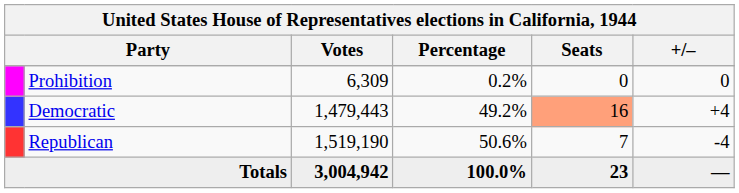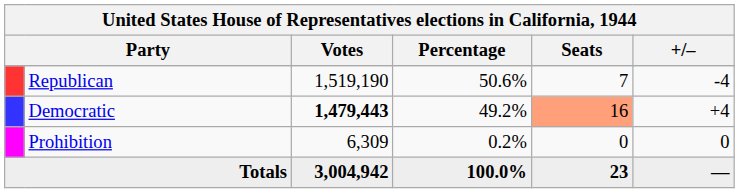rows swapped: Republican <-> Prohibition
Democratic | Votes: normal -> bold
